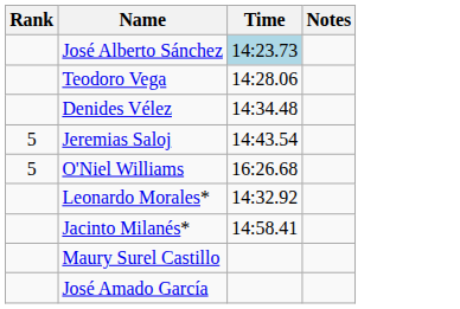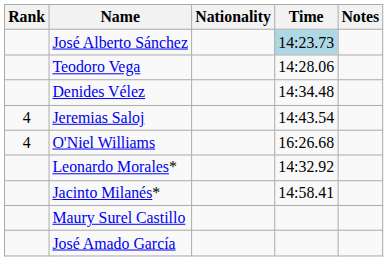+ column: Nationality
Jeremias Saloj | Rank: 5 -> 4
O'Niel Williams | Rank: 5 -> 4
